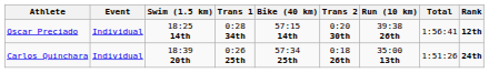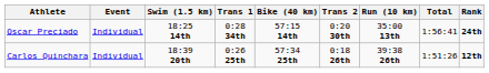Oscar Preciado | Run (10 km): 39:38 26th -> 35:00 13th
Oscar Preciado | Rank: 12th -> 24th
Carlos Quinchara | Run (10 km): 35:00 13th -> 39:38 26th
Carlos Quinchara | Rank: 24th -> 12th
